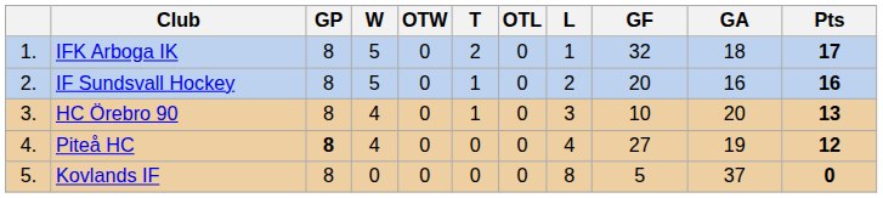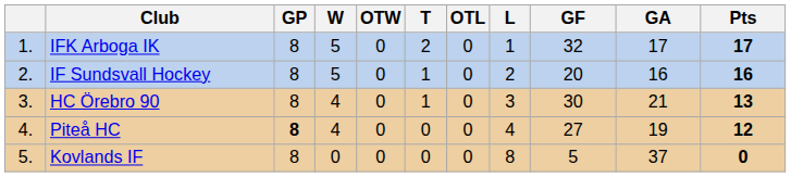IFK Arboga IK | GA: 18 -> 17
HC Örebro 90 | GF: 10 -> 30
HC Örebro 90 | GA: 20 -> 21
